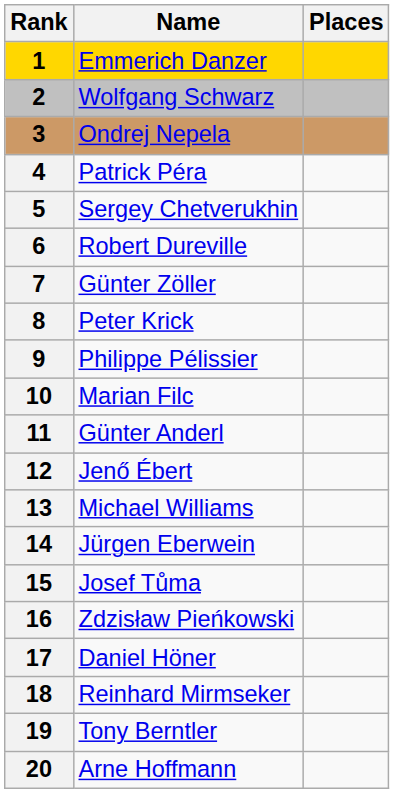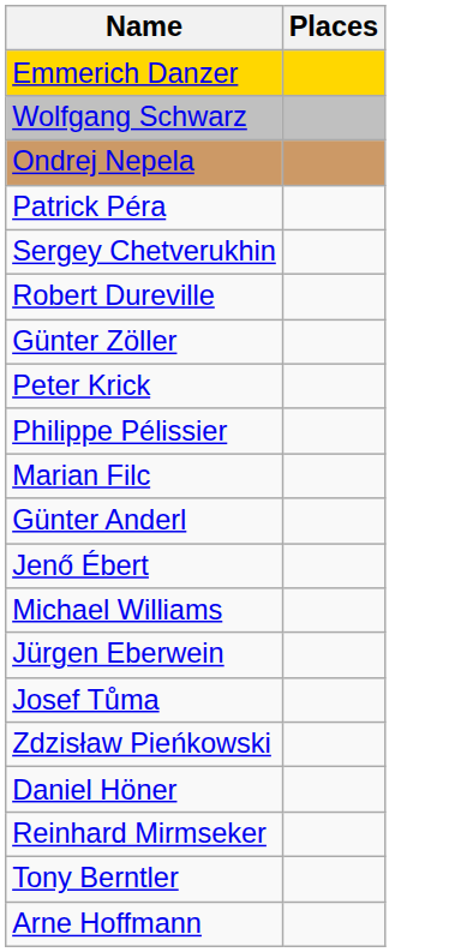- column: Rank | 1 | 2 | 3 | 4 | 5 | 6 | 7 | 8 | 9 | 10 | 11 | 12 | 13 | 14 | 15 | 16 | 17 | 18 | 19 | 20
